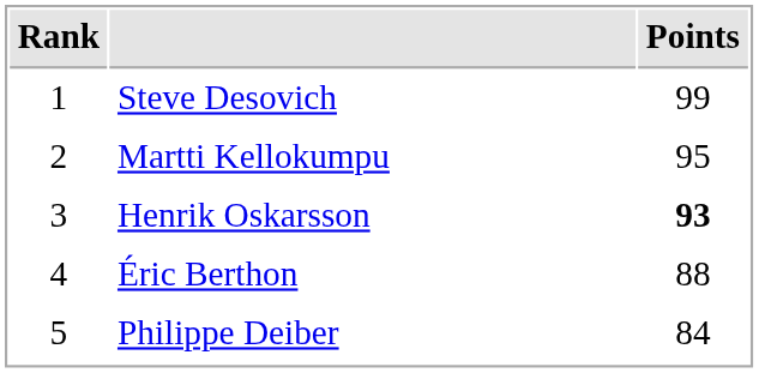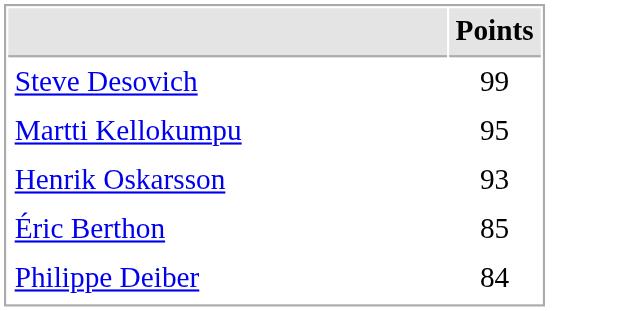- column: Rank | 1 | 2 | 3 | 4 | 5
Henrik Oskarsson | Points: bold -> normal
Éric Berthon | Points: 88 -> 85
